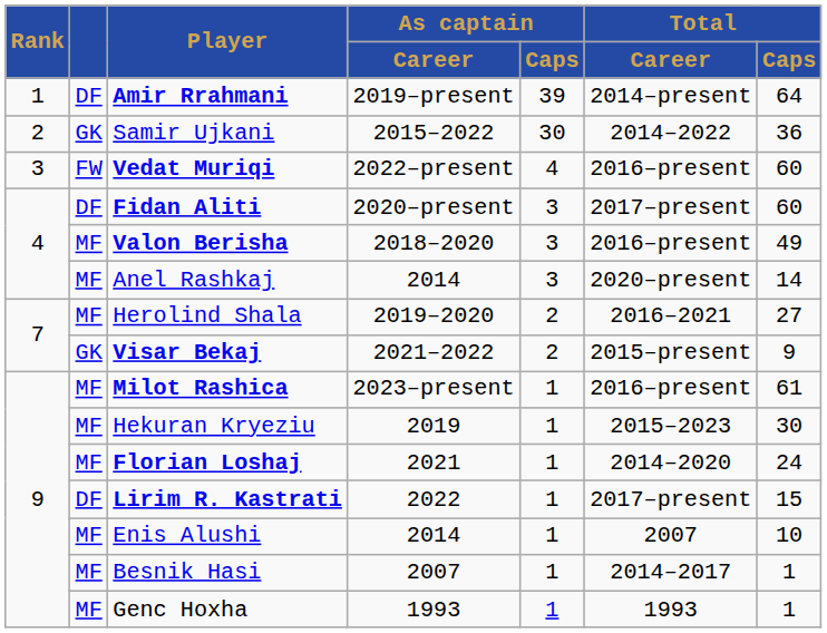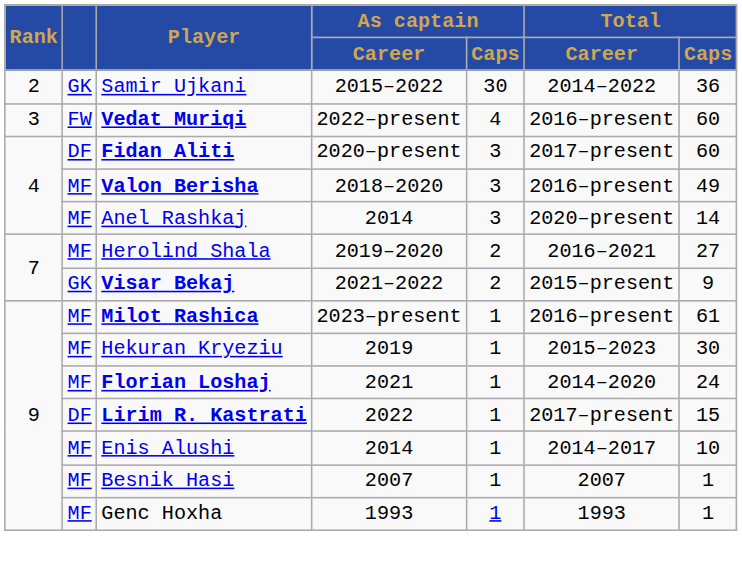- row: 1 | DF | Amir Rrahmani | 2019–present | 39 | 2014–present | 64
Enis Alushi | Total / Career: 2007 -> 2014–2017
Besnik Hasi | Total / Career: 2014–2017 -> 2007
